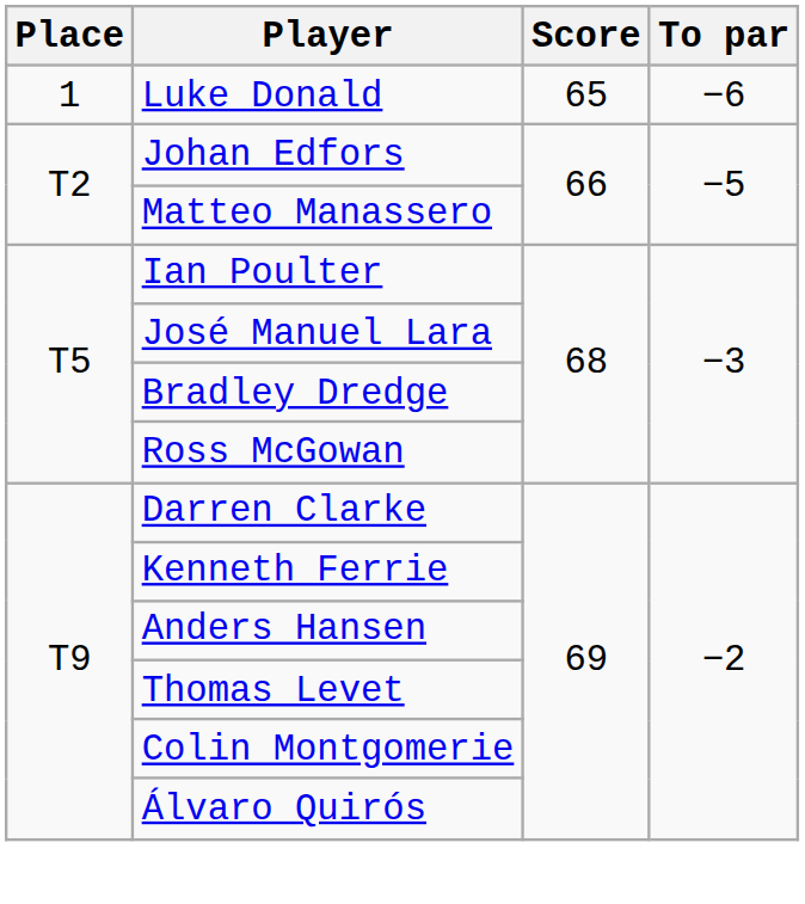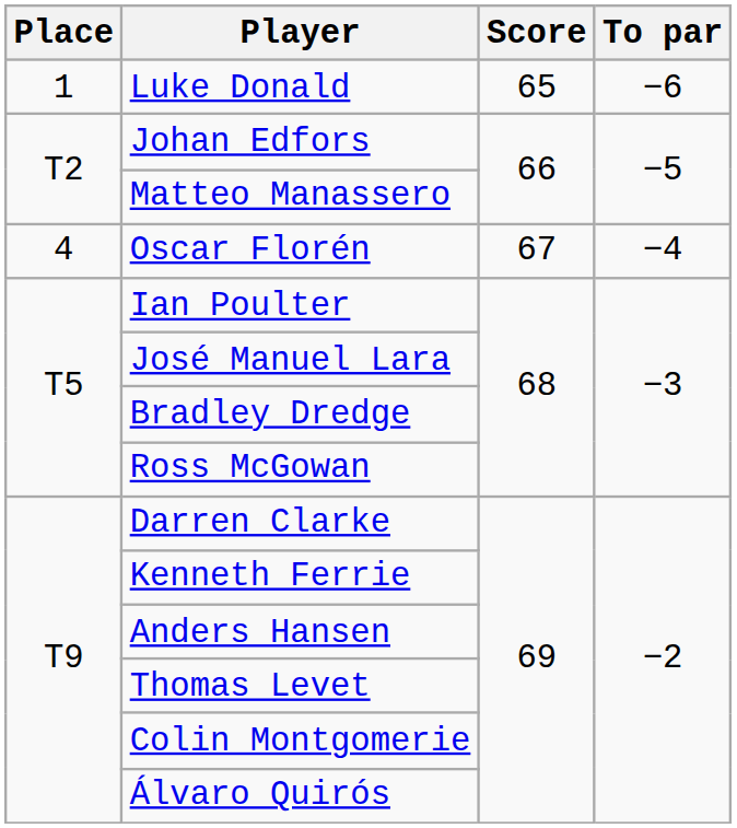+ row: 4 | Oscar Florén | 67 | −4
